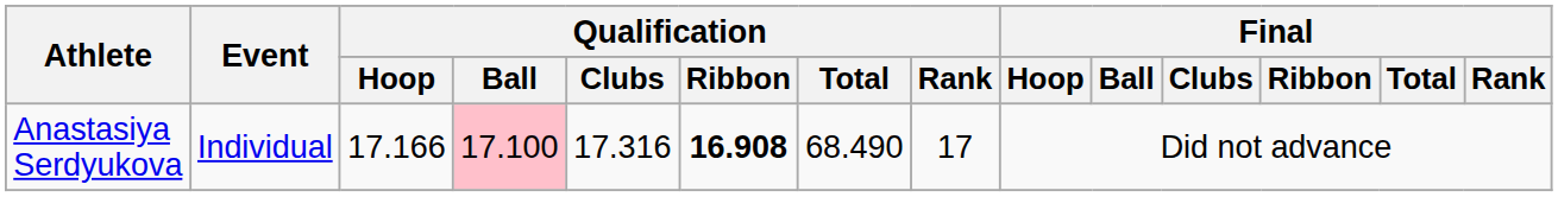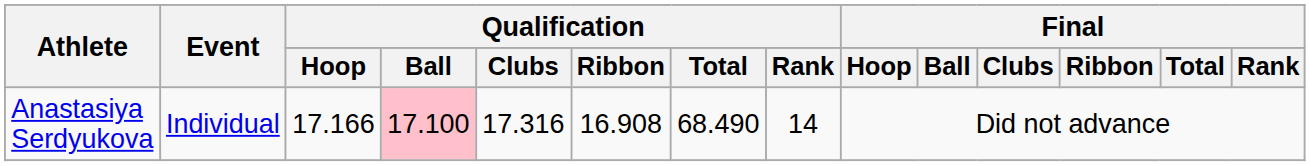Anastasiya Serdyukova | Qualification / Ribbon: bold -> normal
Anastasiya Serdyukova | Qualification / Rank: 17 -> 14
